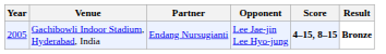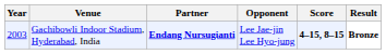Gachibowli Indoor Stadium, Hyderabad, India | Year: 2005 -> 2003
Gachibowli Indoor Stadium, Hyderabad, India | Partner: normal -> bold
